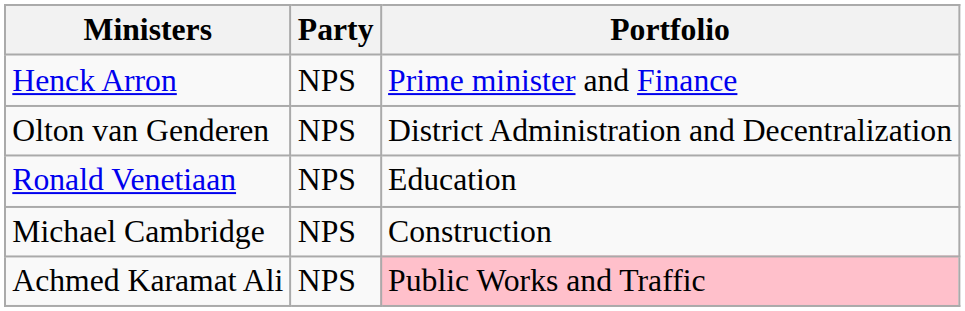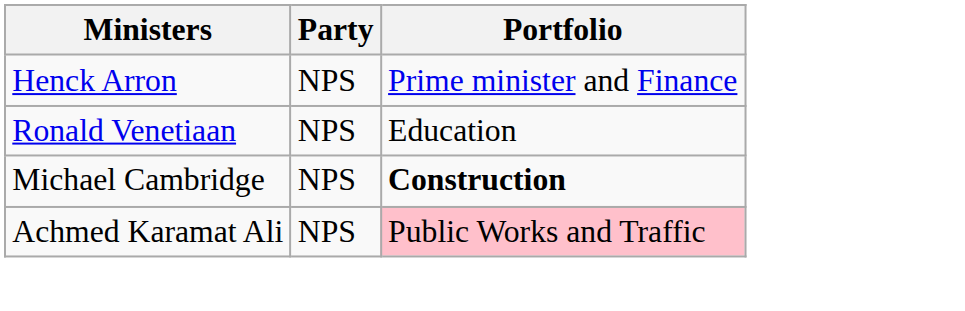- row: Olton van Genderen | NPS | District Administration and Decentralization
Michael Cambridge | Portfolio: normal -> bold
